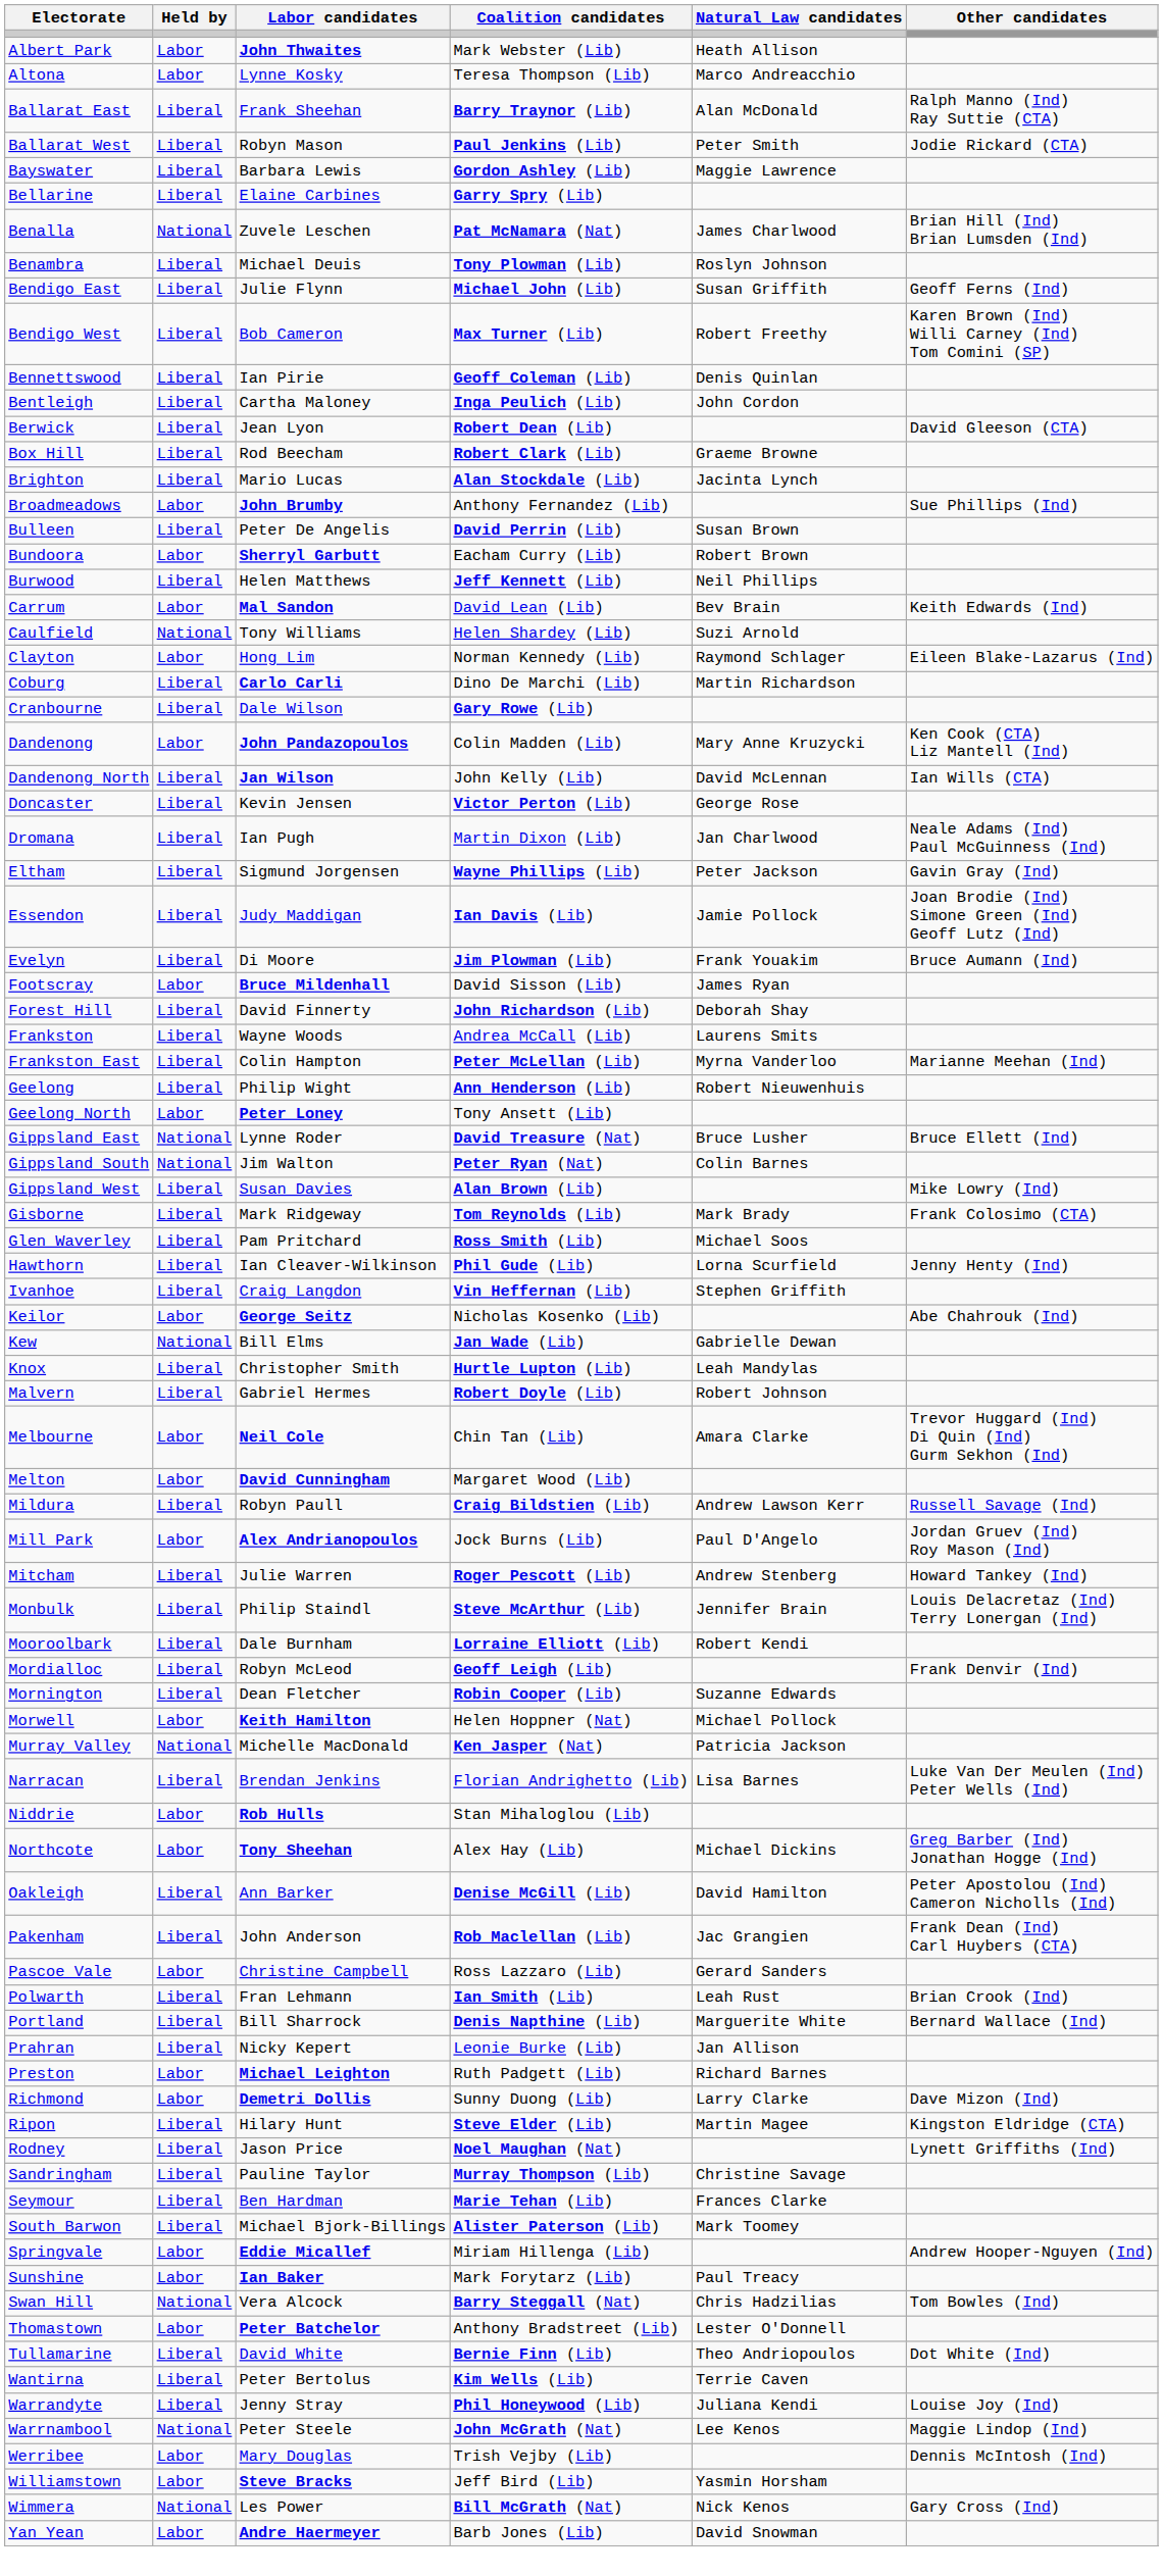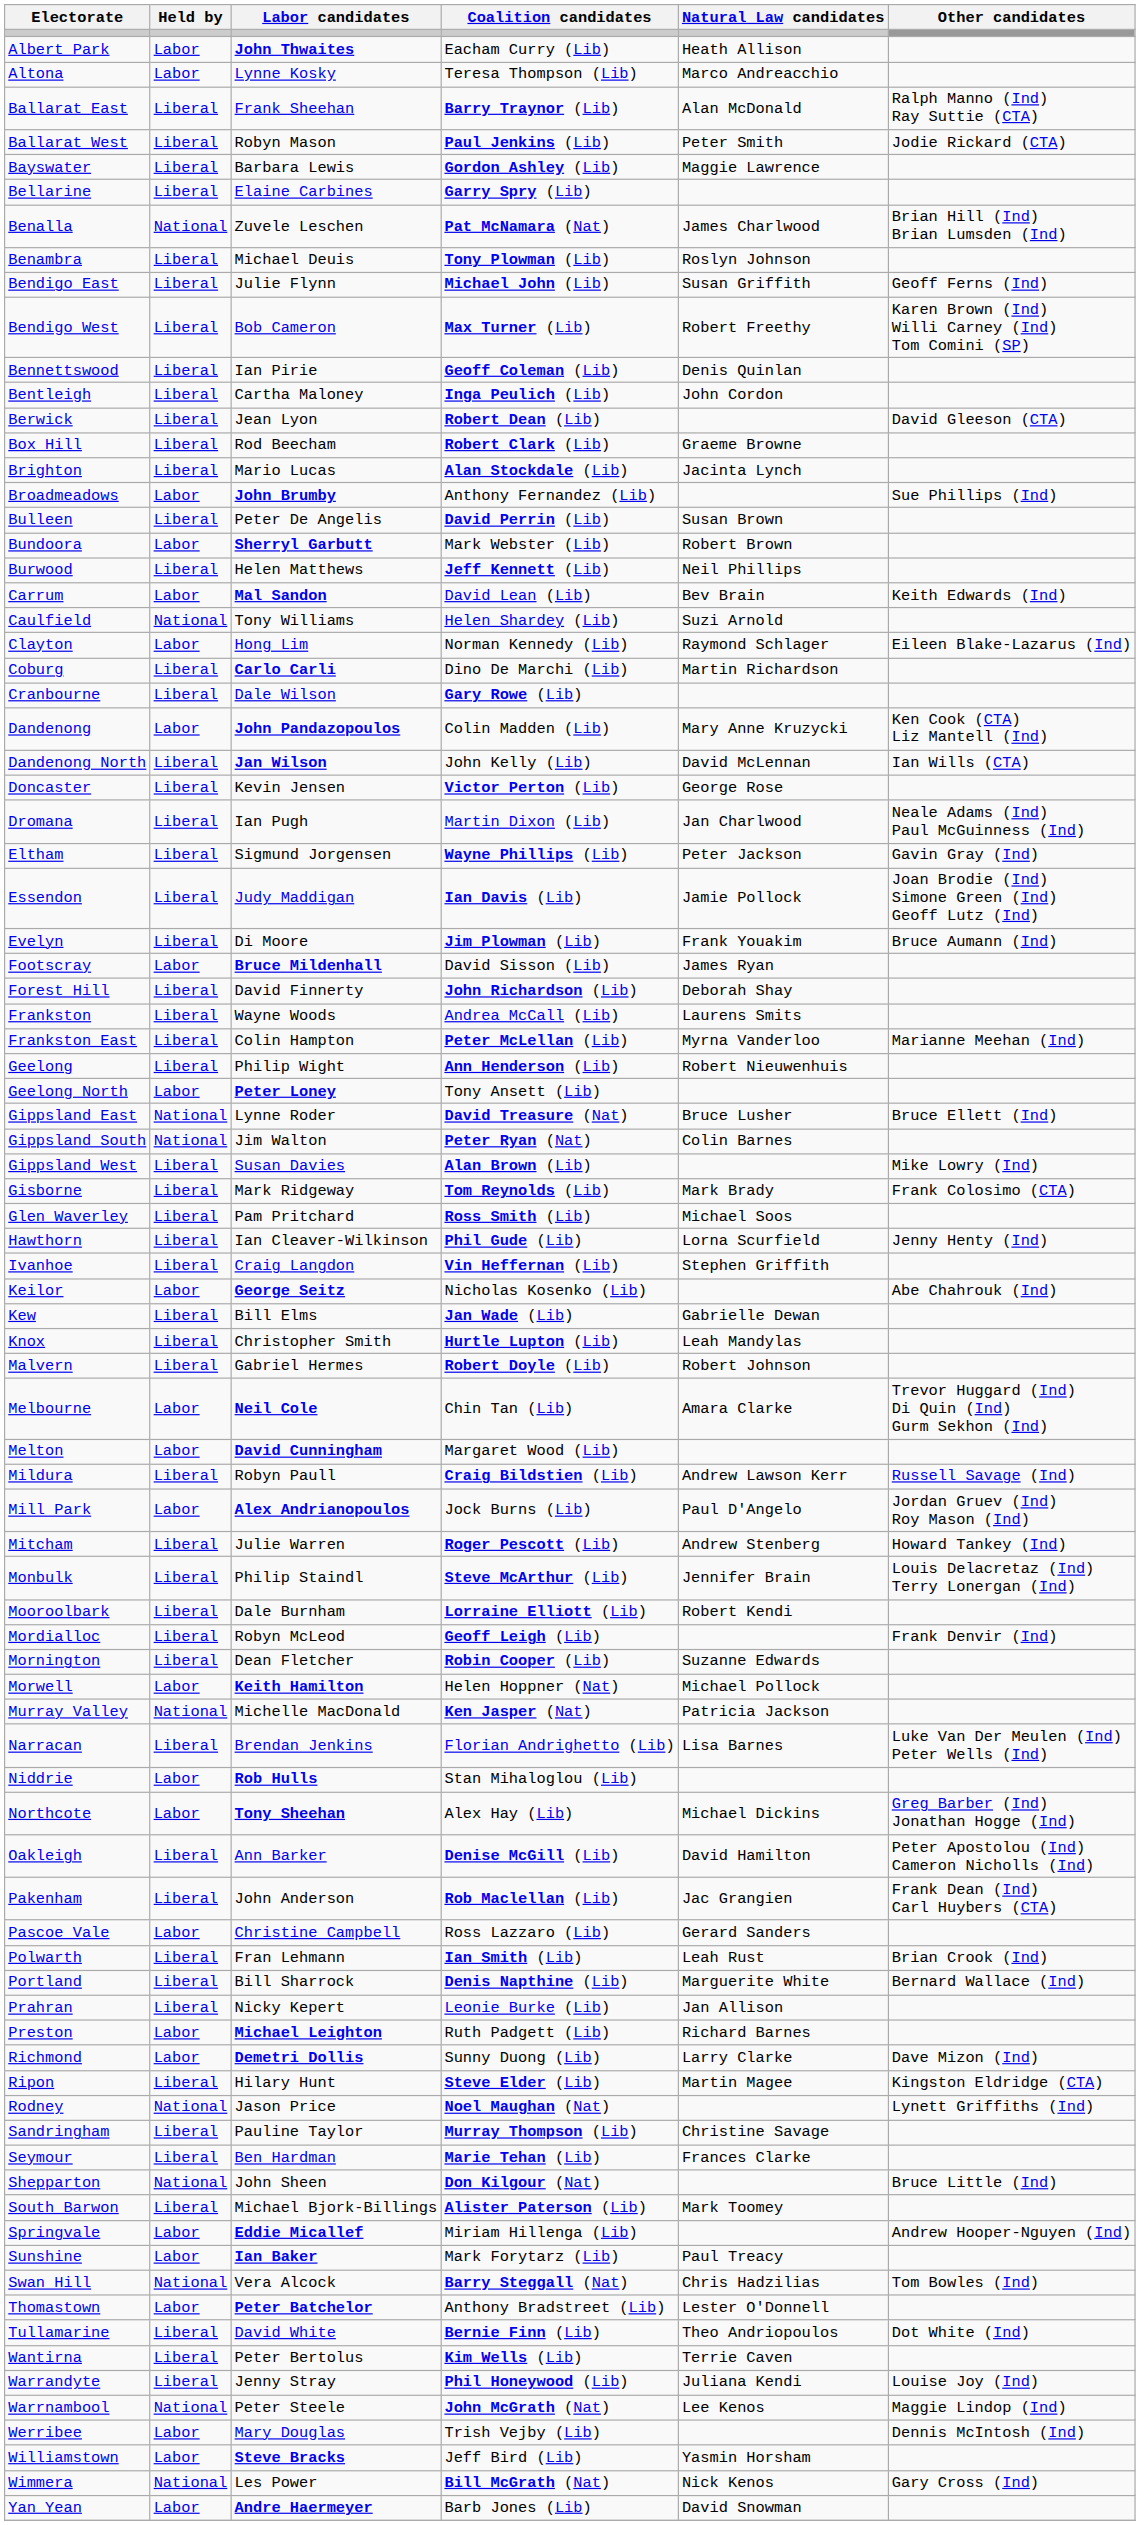Albert Park | Coalition candidates: Mark Webster (Lib) -> Eacham Curry (Lib)
Bundoora | Coalition candidates: Eacham Curry (Lib) -> Mark Webster (Lib)
Kew | Held by: National -> Liberal
Rodney | Held by: Liberal -> National
+ row: Shepparton | National | John Sheen | Don Kilgour (Nat) | Bruce Little (Ind)
